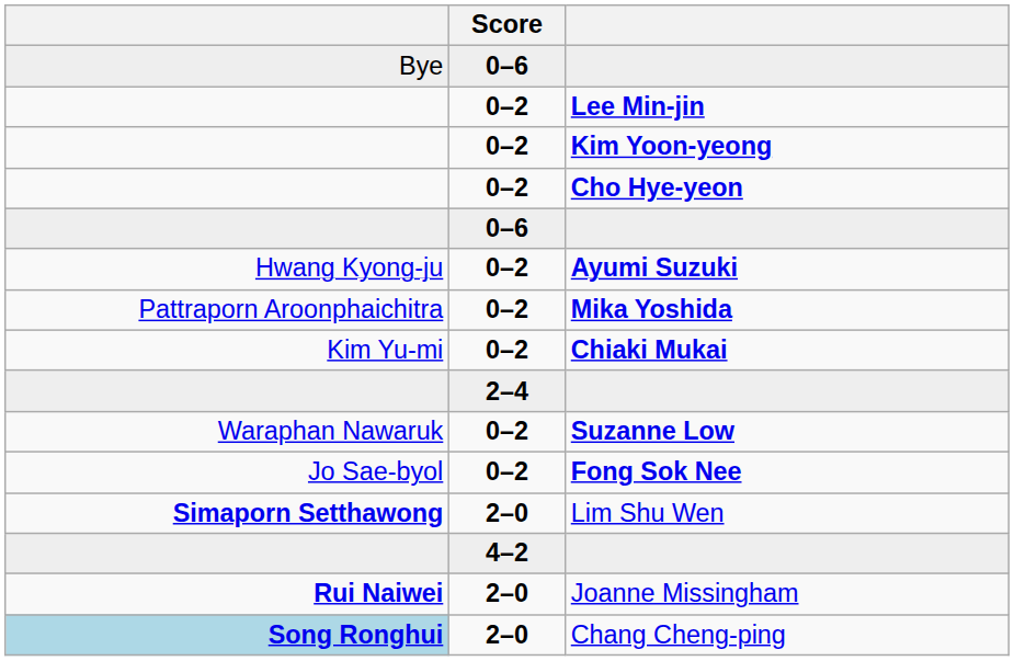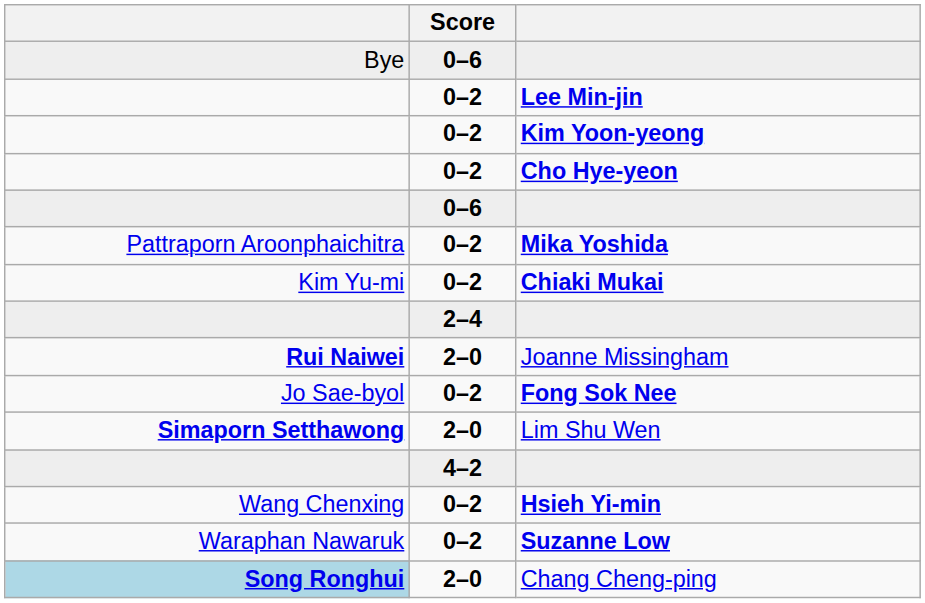- row: Hwang Kyong-ju | 0–2 | Ayumi Suzuki
rows swapped: Suzanne Low <-> Joanne Missingham
+ row: Wang Chenxing | 0–2 | Hsieh Yi-min
